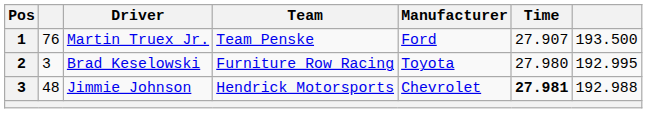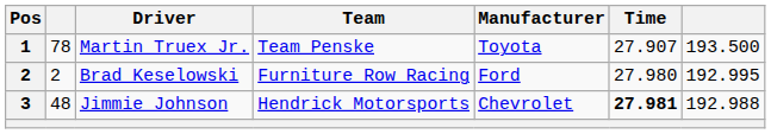Martin Truex Jr. | column 2: 76 -> 78
Martin Truex Jr. | Manufacturer: Ford -> Toyota
Brad Keselowski | column 2: 3 -> 2
Brad Keselowski | Manufacturer: Toyota -> Ford
